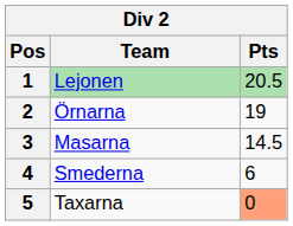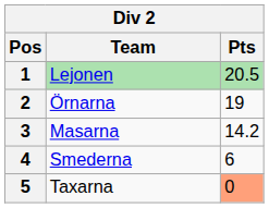3 | Pts: 14.5 -> 14.2
